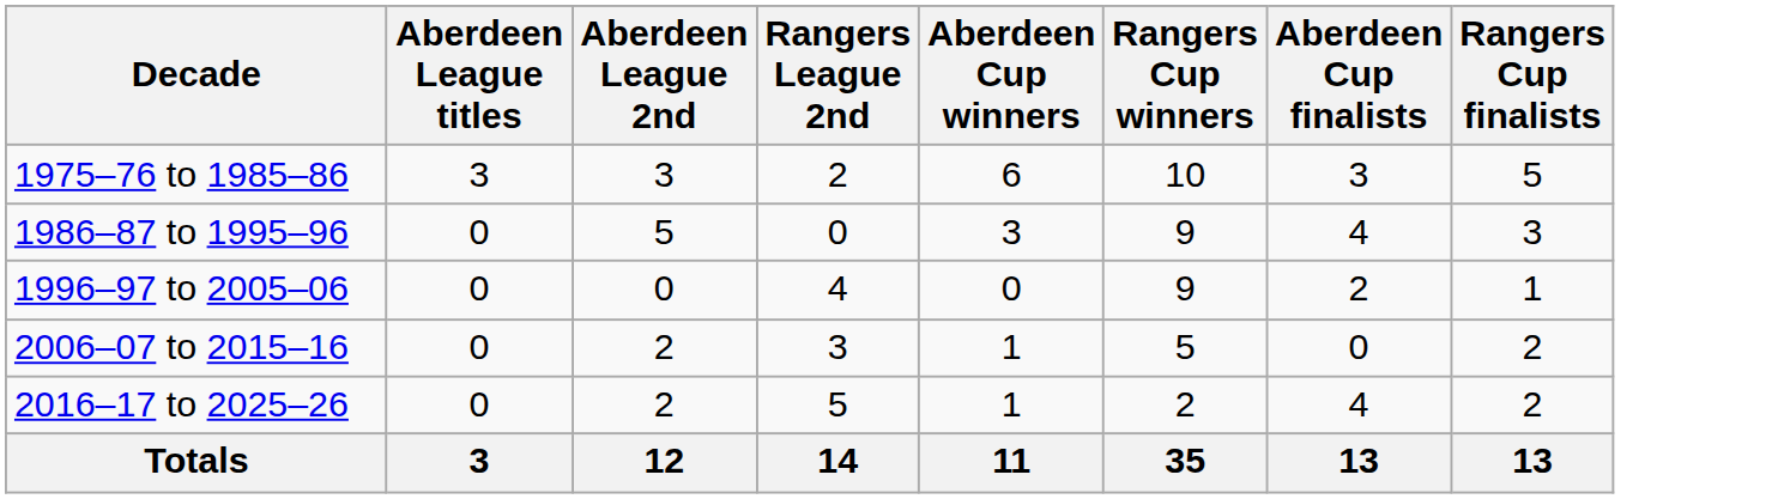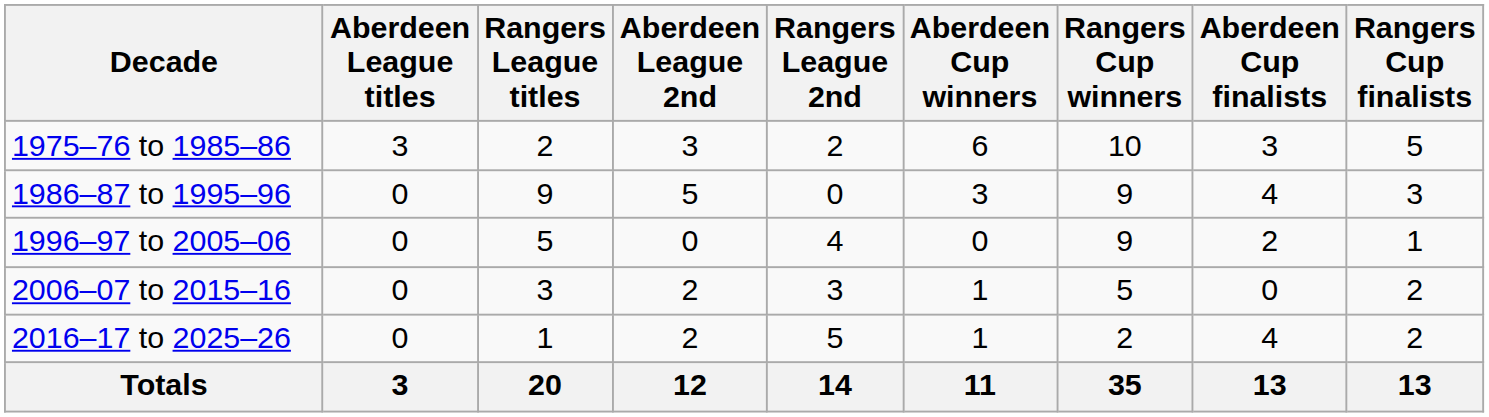+ column: Rangers League titles | 2 | 9 | 5 | 3 | 1 | 20
